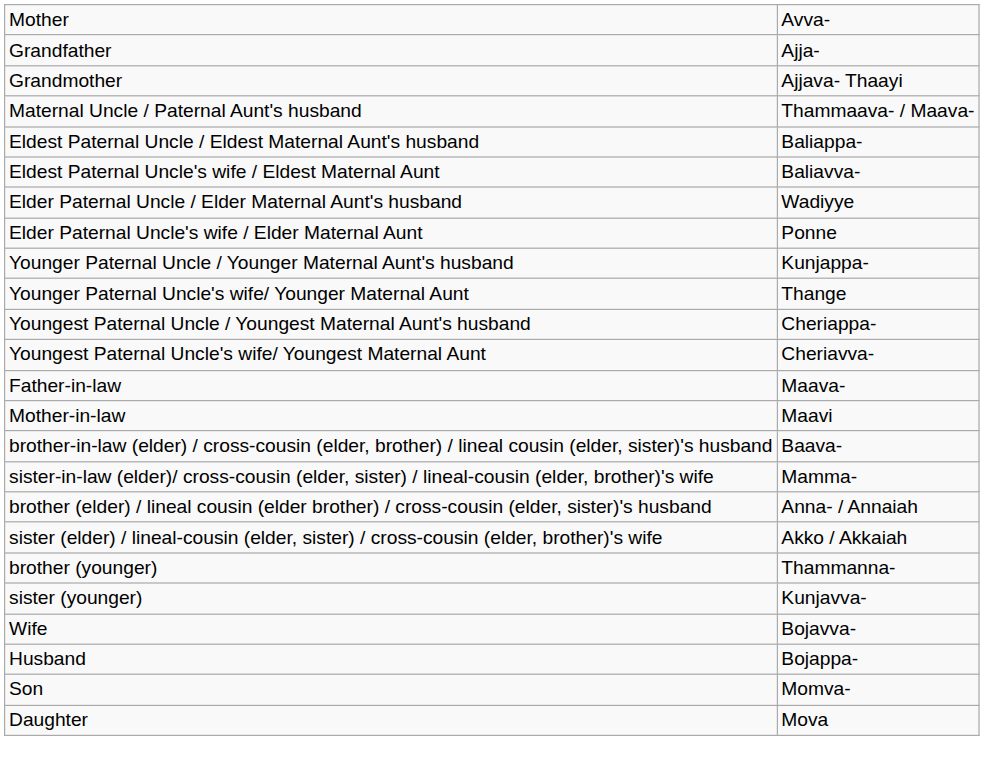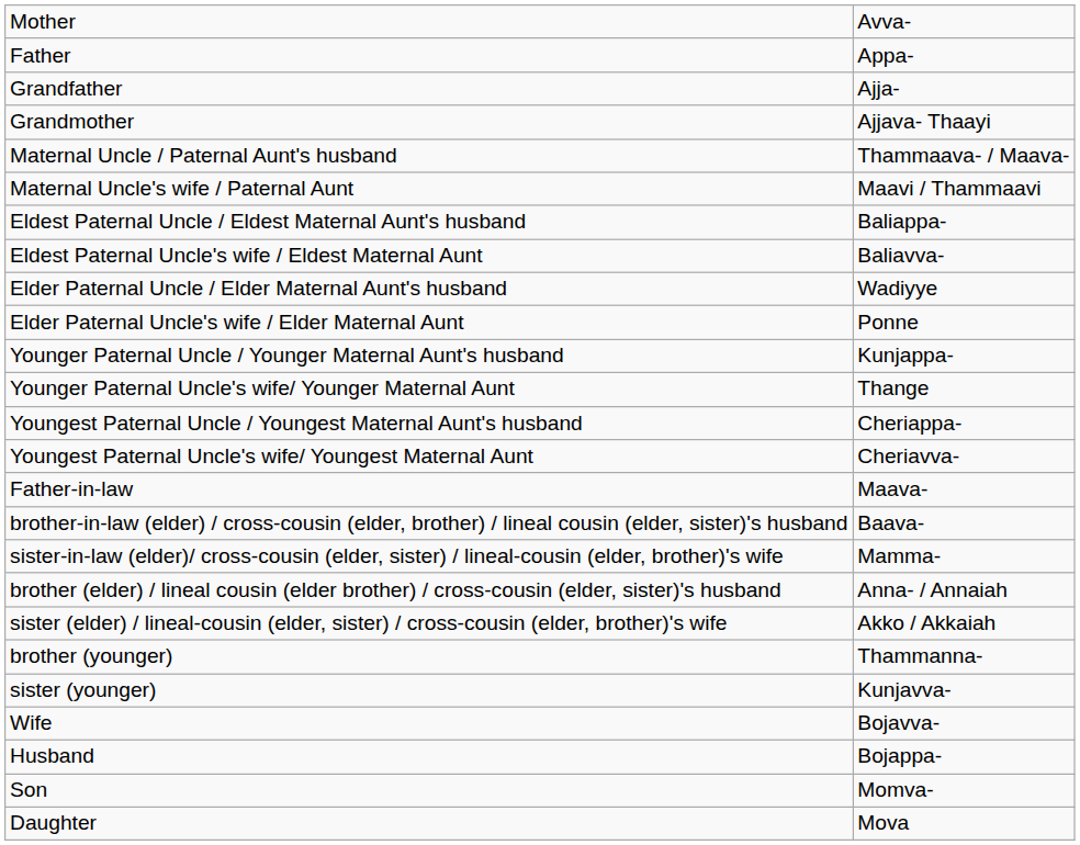+ row: Father | Appa-
+ row: Maternal Uncle's wife / Paternal Aunt | Maavi / Thammaavi
- row: Mother-in-law | Maavi
